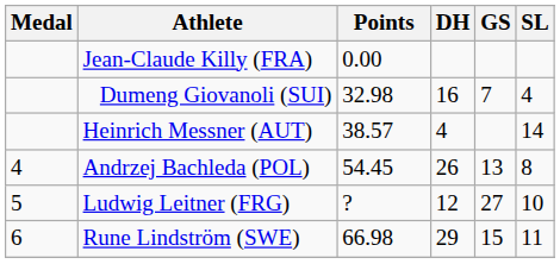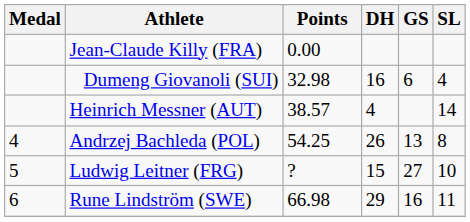Dumeng Giovanoli (SUI) | GS: 7 -> 6
Andrzej Bachleda (POL) | Points: 54.45 -> 54.25
Ludwig Leitner (FRG) | DH: 12 -> 15
Rune Lindström (SWE) | GS: 15 -> 16
